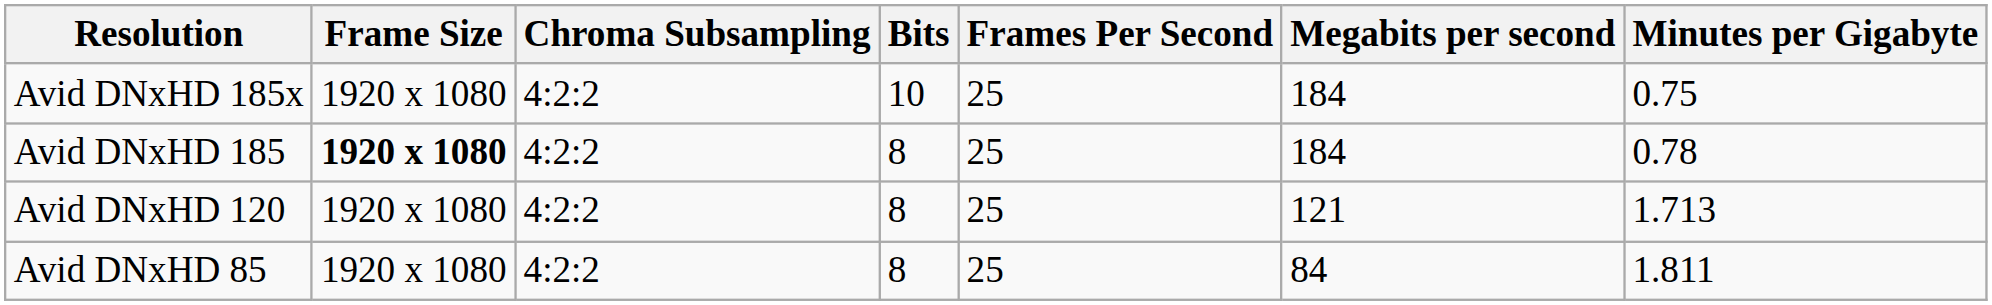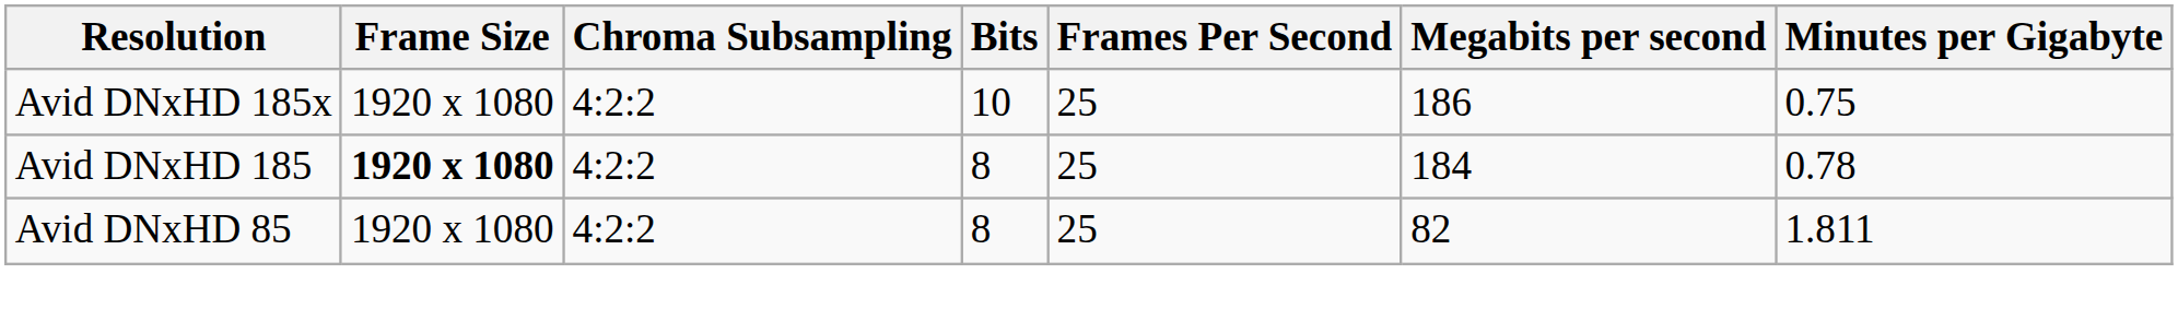Avid DNxHD 185x | Megabits per second: 184 -> 186
- row: Avid DNxHD 120 | 1920 x 1080 | 4:2:2 | 8 | 25 | 121 | 1.713
Avid DNxHD 85 | Megabits per second: 84 -> 82
